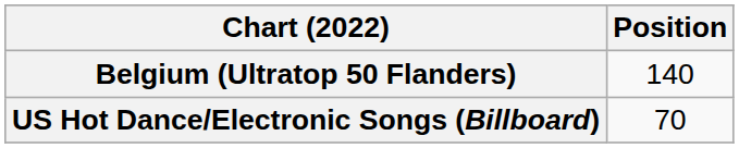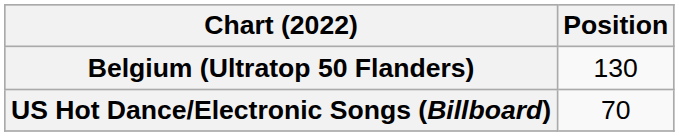Belgium (Ultratop 50 Flanders) | Position: 140 -> 130
